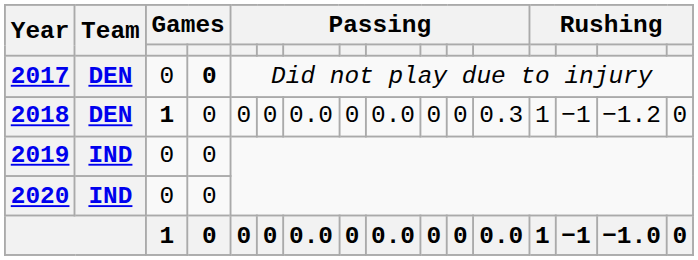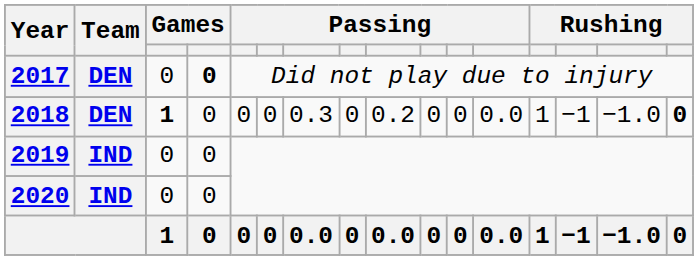2018 | column 7: 0.0 -> 0.3
2018 | column 9: 0.0 -> 0.2
2018 | column 12: 0.3 -> 0.0
2018 | column 15: −1.2 -> −1.0
2018 | column 16: normal -> bold
